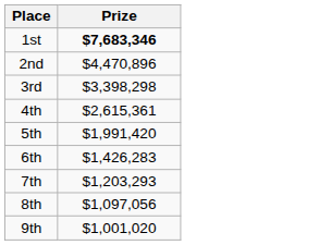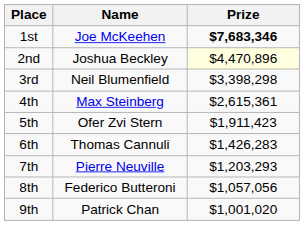+ column: Name | Joe McKeehen | Joshua Beckley | Neil Blumenfield | Max Steinberg | Ofer Zvi Stern | Thomas Cannuli | Pierre Neuville | Federico Butteroni | Patrick Chan
2nd | Prize: no background -> lightyellow background
5th | Prize: $1,991,420 -> $1,911,423
8th | Prize: $1,097,056 -> $1,057,056
